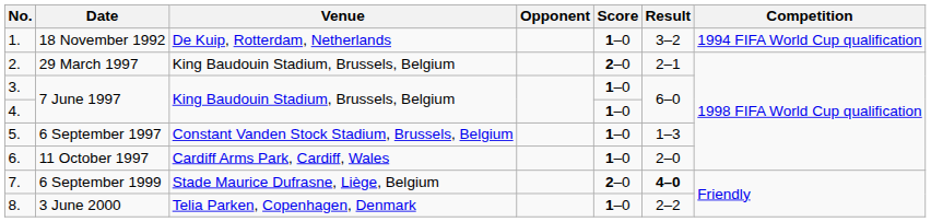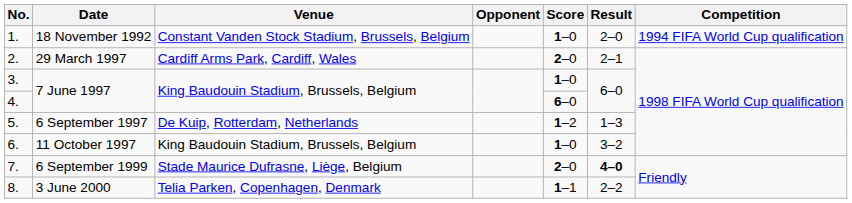1. | Venue: De Kuip, Rotterdam, Netherlands -> Constant Vanden Stock Stadium, Brussels, Belgium
1. | Result: 3–2 -> 2–0
2. | Venue: King Baudouin Stadium, Brussels, Belgium -> Cardiff Arms Park, Cardiff, Wales
4. | Score: 1–0 -> 6–0
5. | Venue: Constant Vanden Stock Stadium, Brussels, Belgium -> De Kuip, Rotterdam, Netherlands
5. | Score: 1–0 -> 1–2
6. | Venue: Cardiff Arms Park, Cardiff, Wales -> King Baudouin Stadium, Brussels, Belgium
6. | Result: 2–0 -> 3–2
8. | Score: 1–0 -> 1–1
